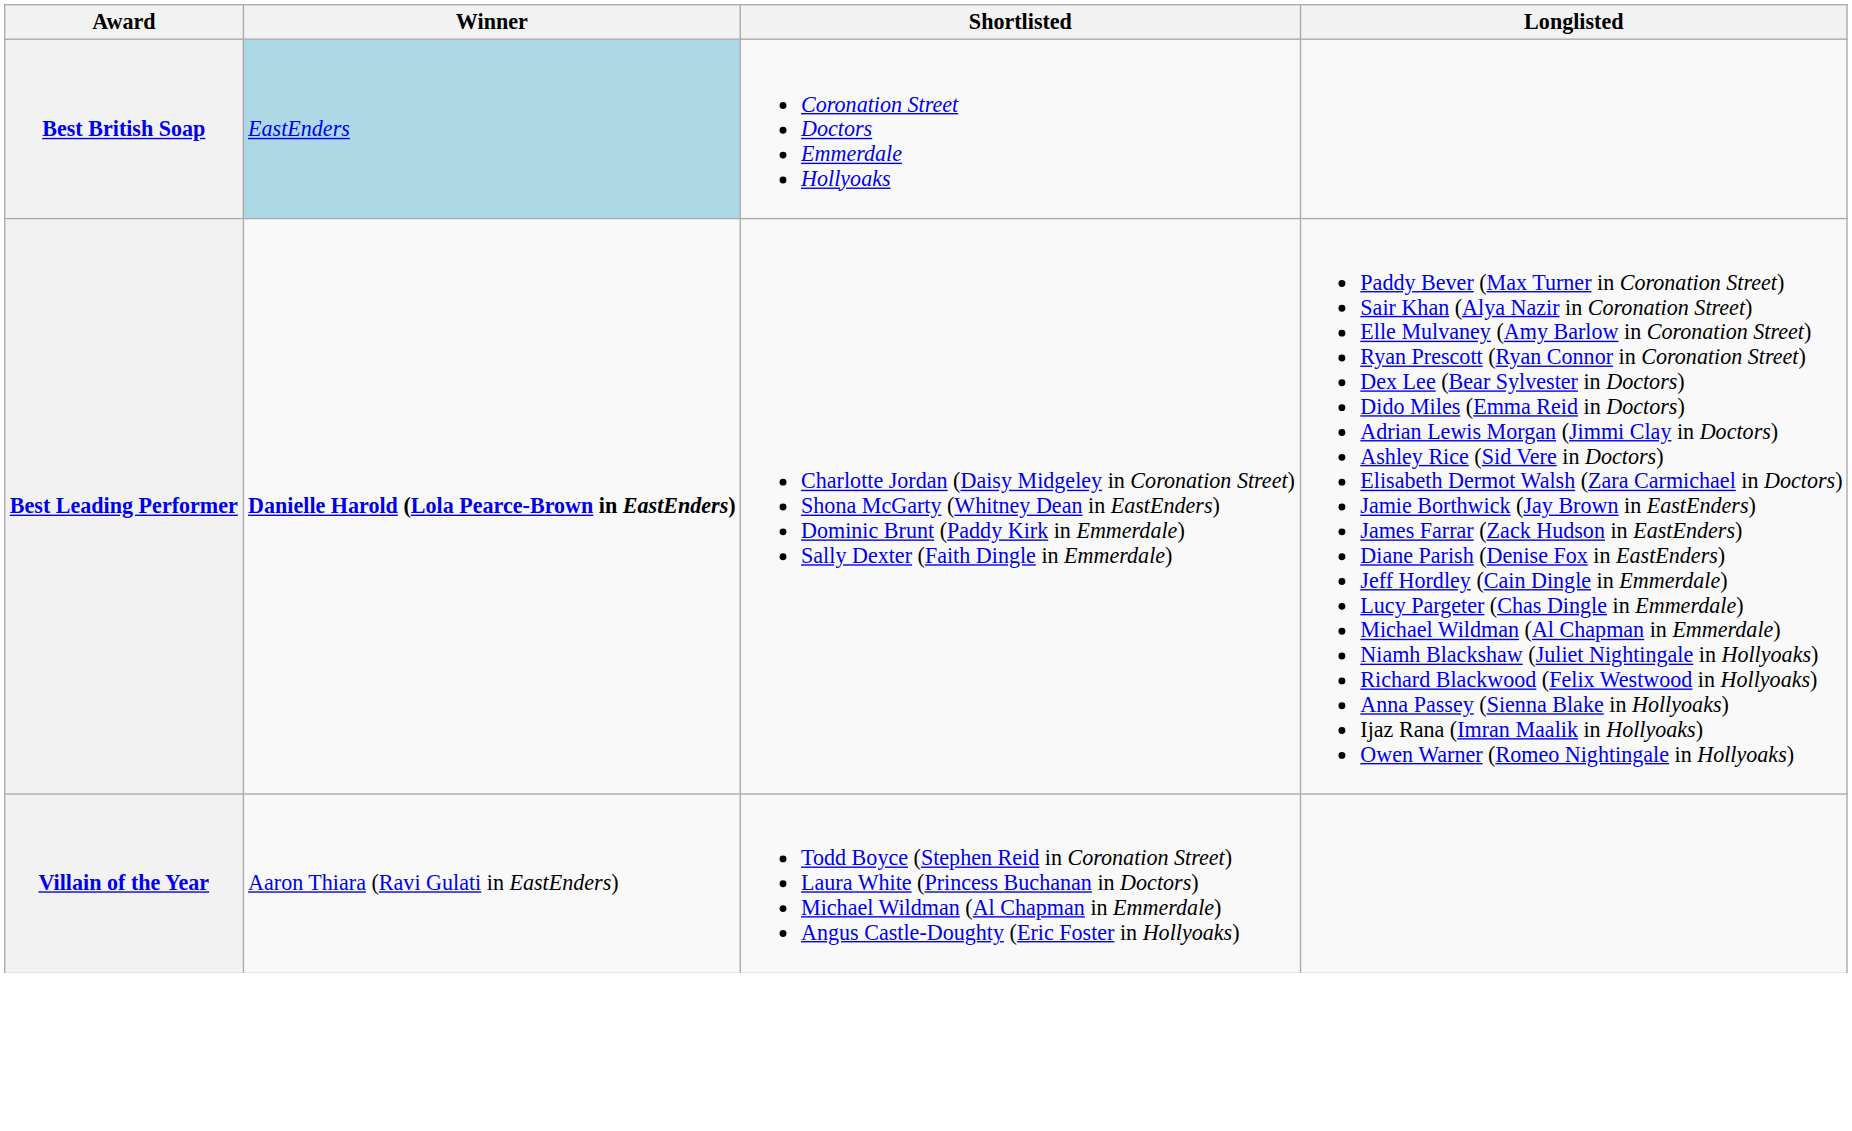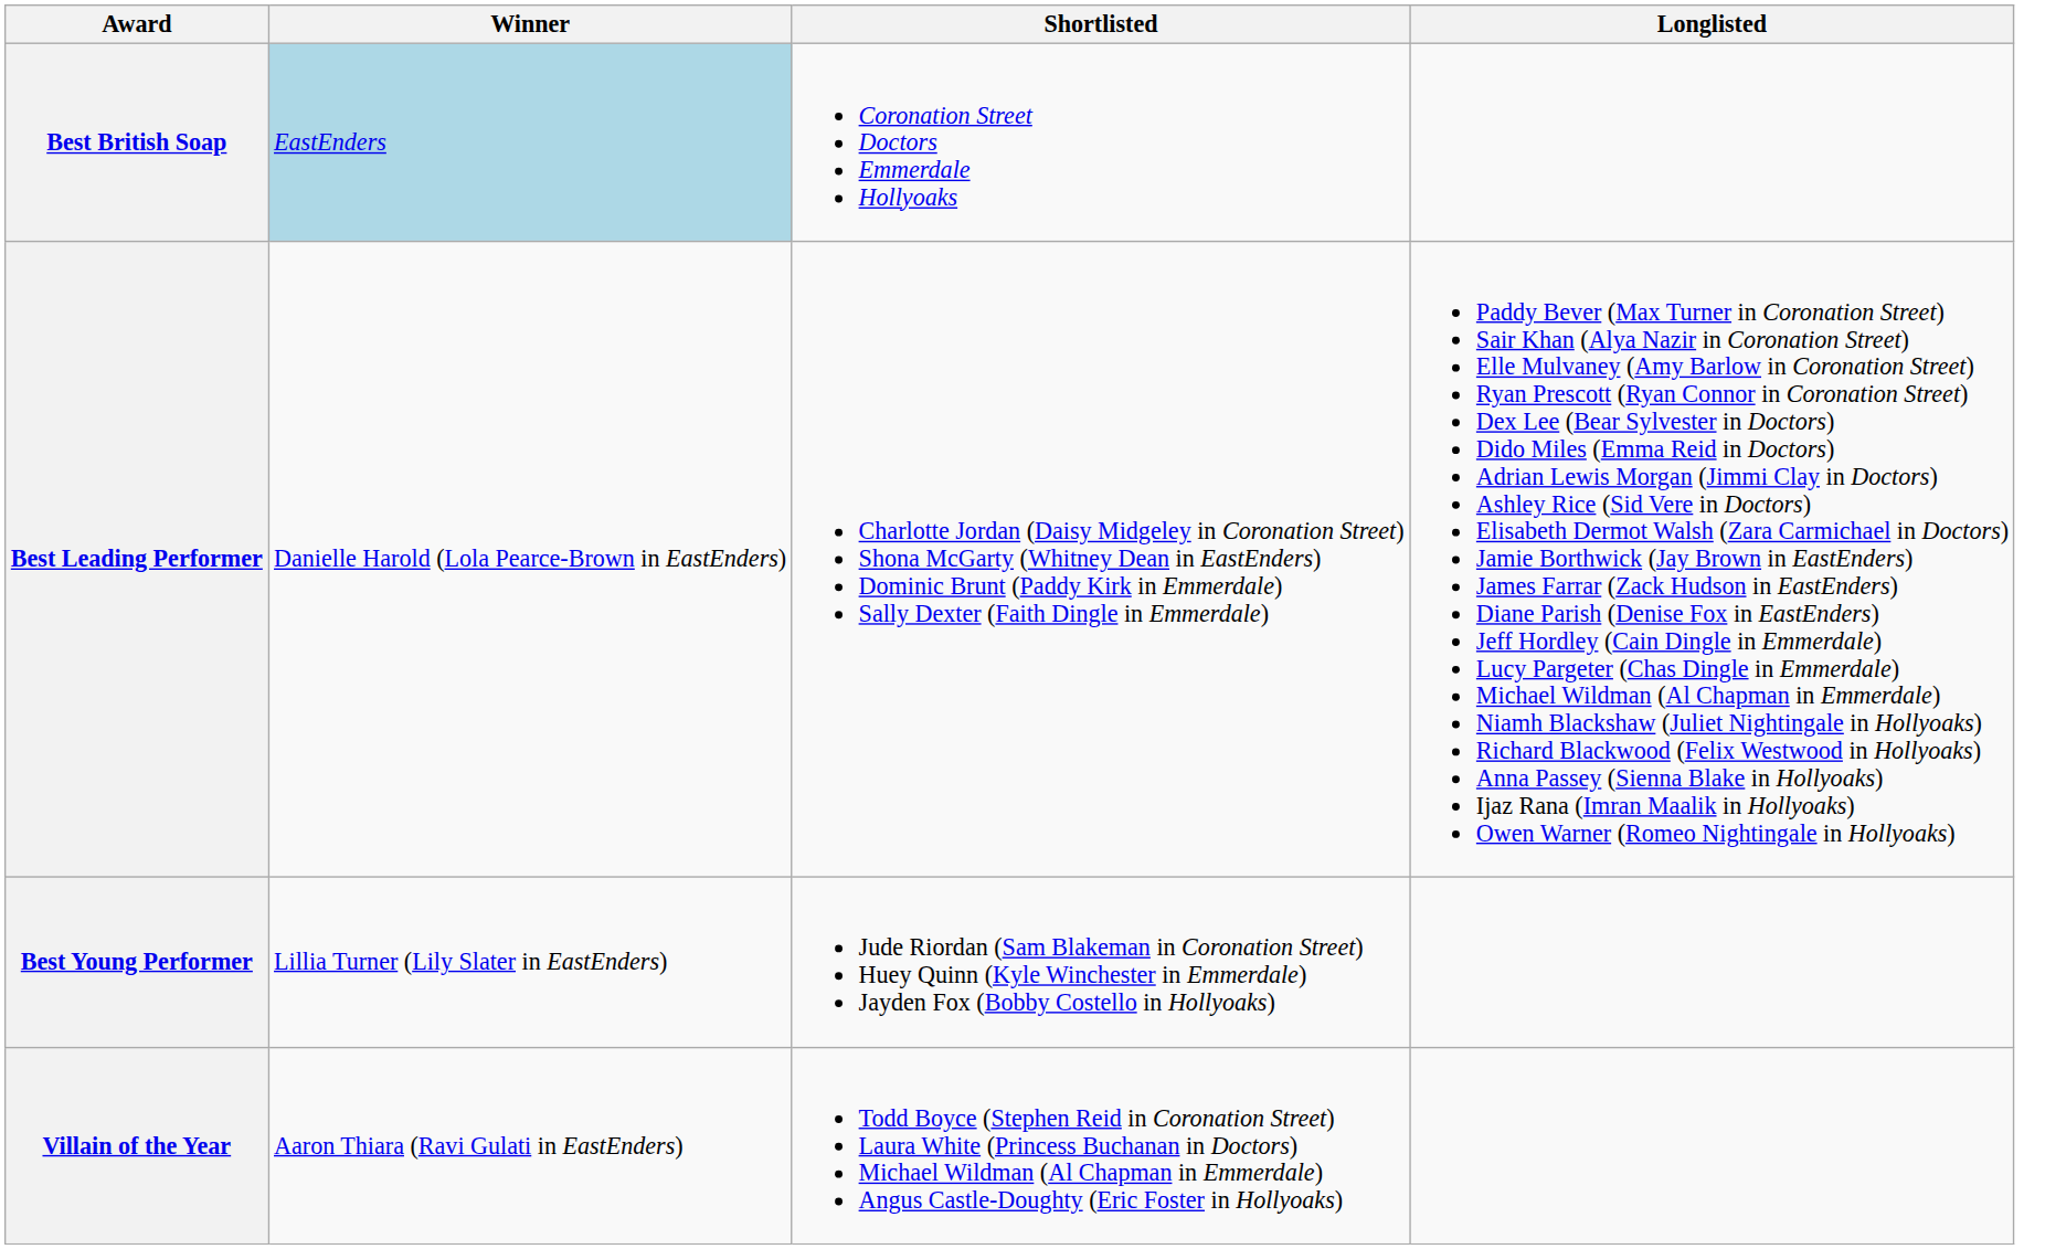Best Leading Performer | Winner: bold -> normal
+ row: Best Young Performer | Lillia Turner (Lily Slater in EastEnders) | Jude Riordan (Sam Blakeman in Coronation Street) Huey Quinn (Kyle Winchester in Emmerdale) Jayden Fox (Bobby Costello in Hollyoaks)
